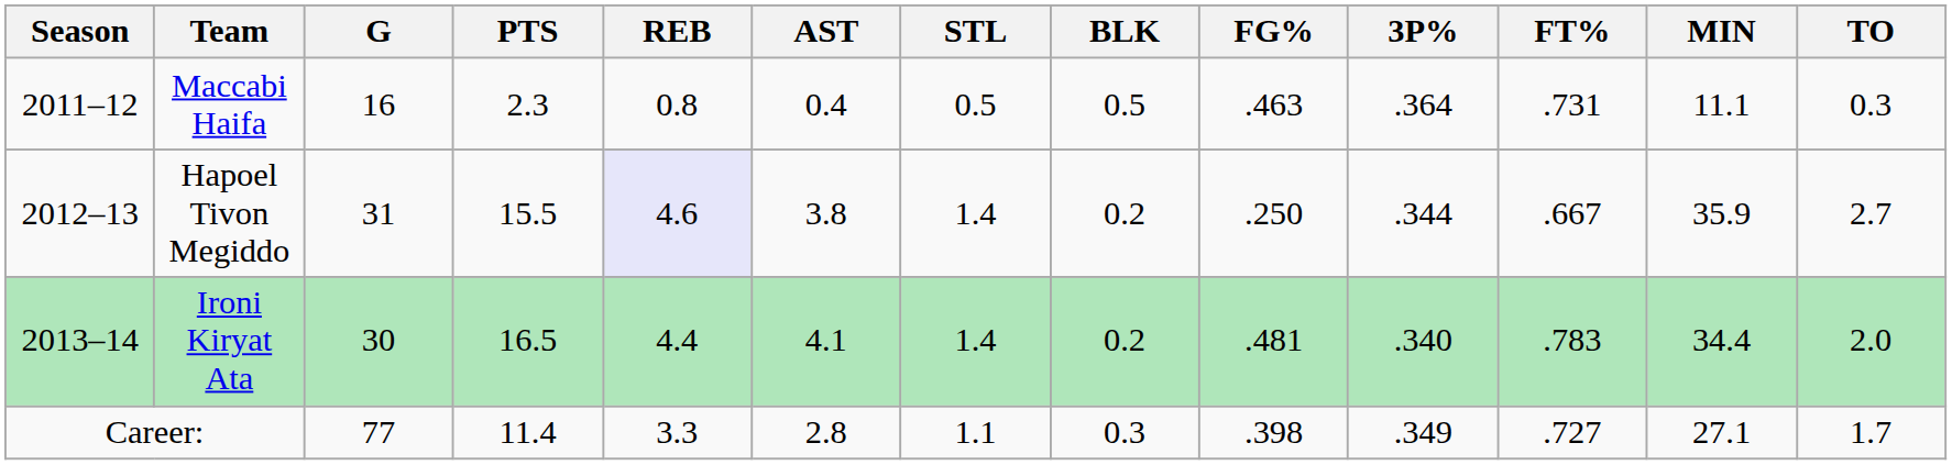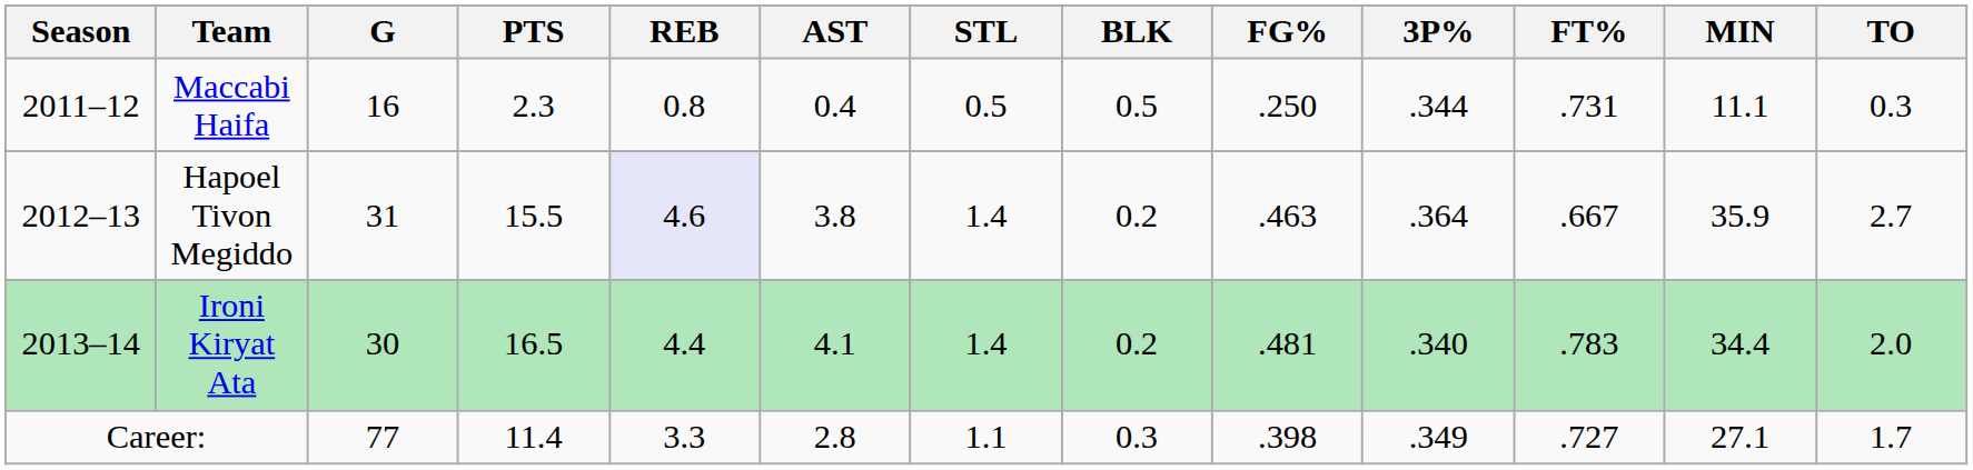Maccabi Haifa | FG%: .463 -> .250
Maccabi Haifa | 3P%: .364 -> .344
Hapoel Tivon Megiddo | FG%: .250 -> .463
Hapoel Tivon Megiddo | 3P%: .344 -> .364
